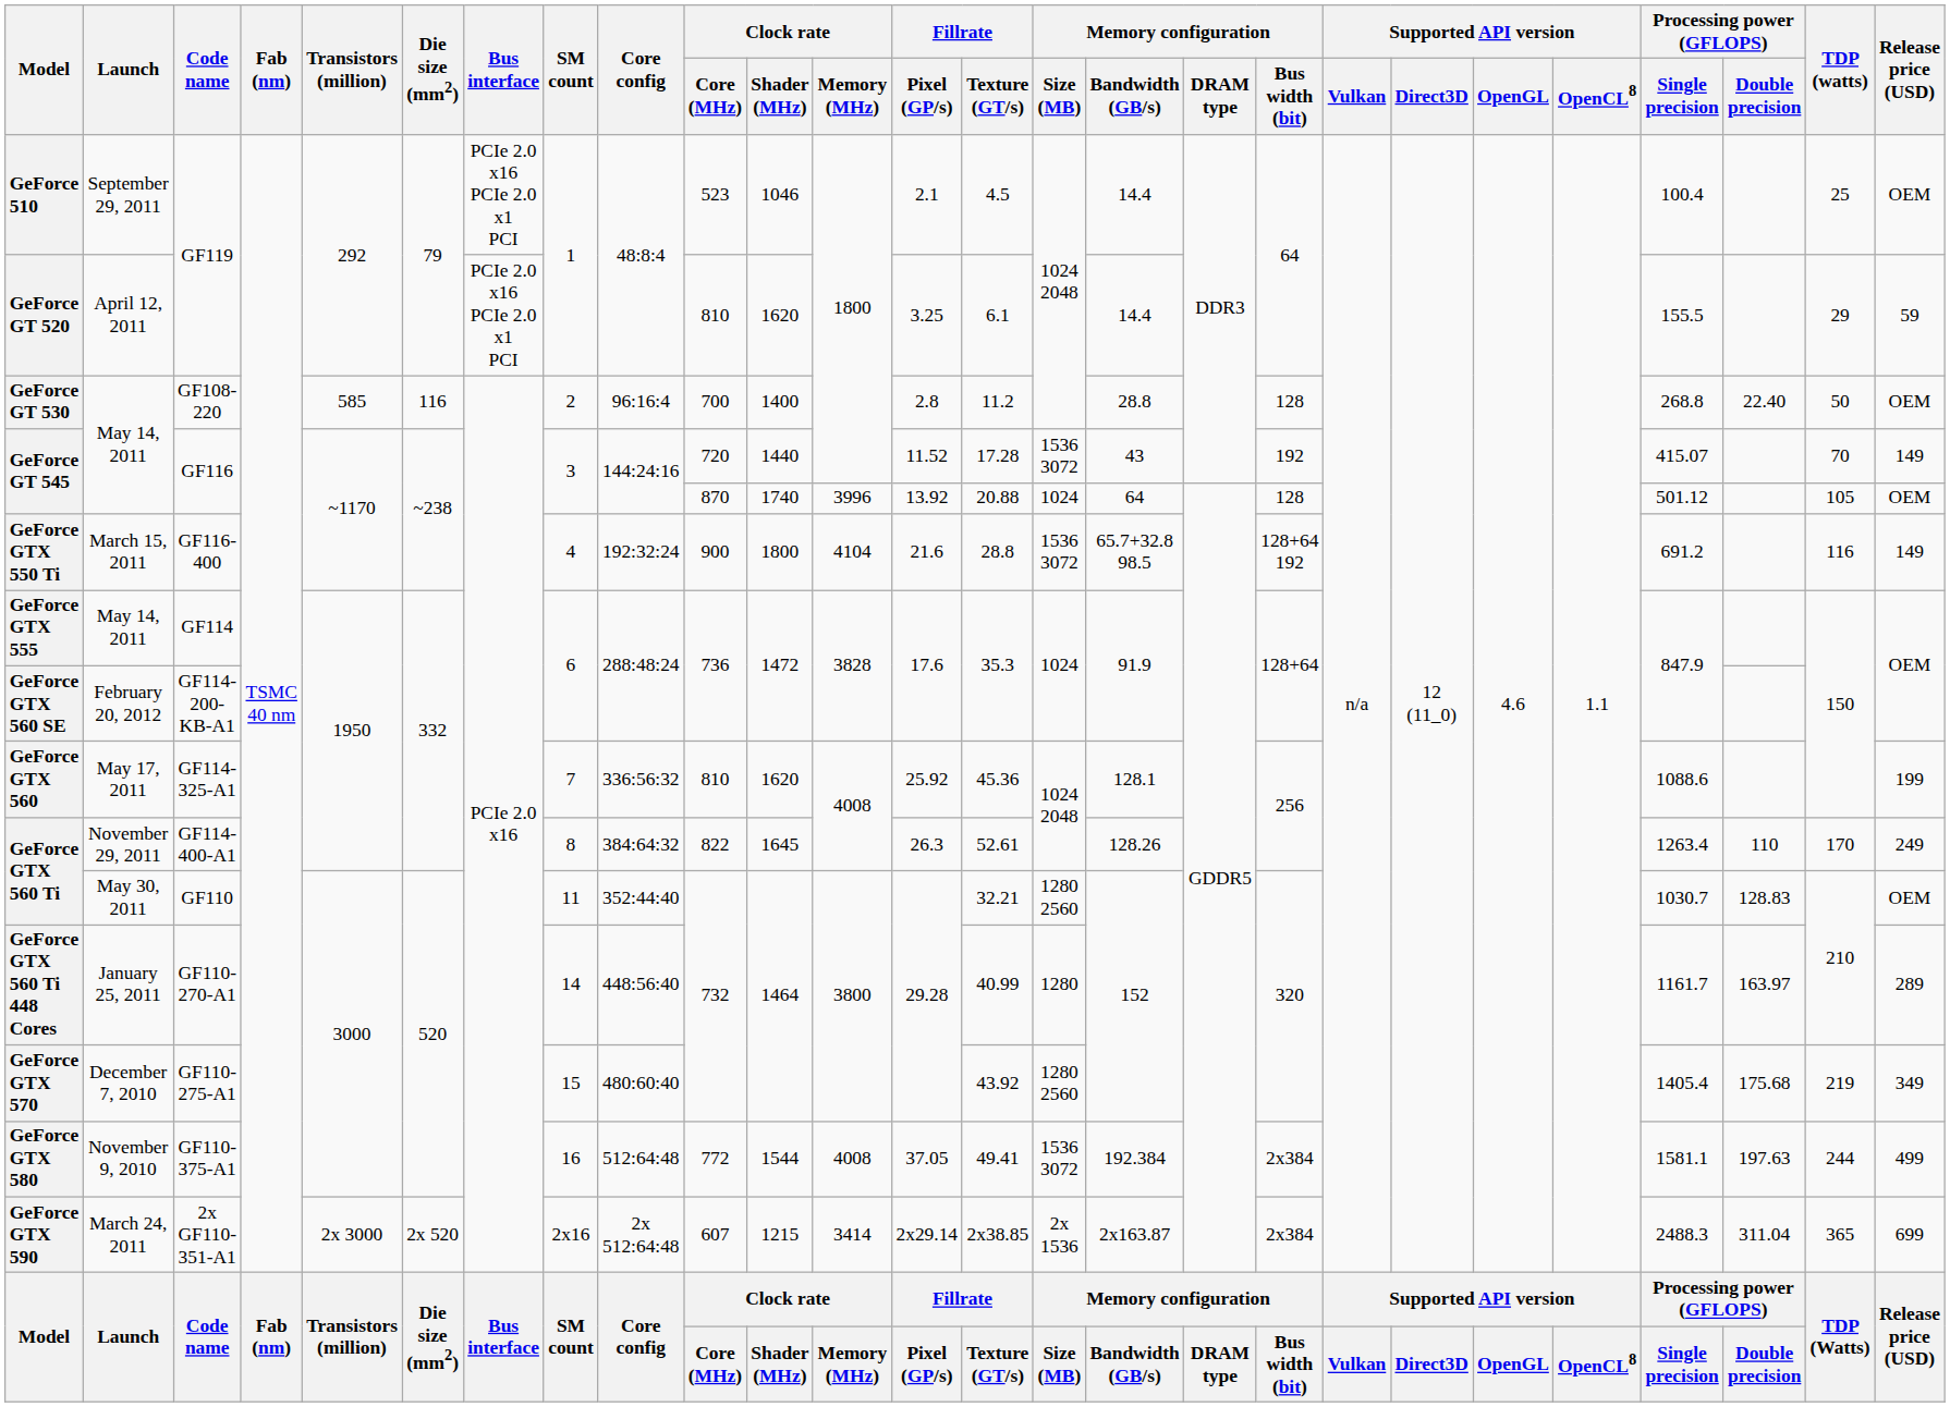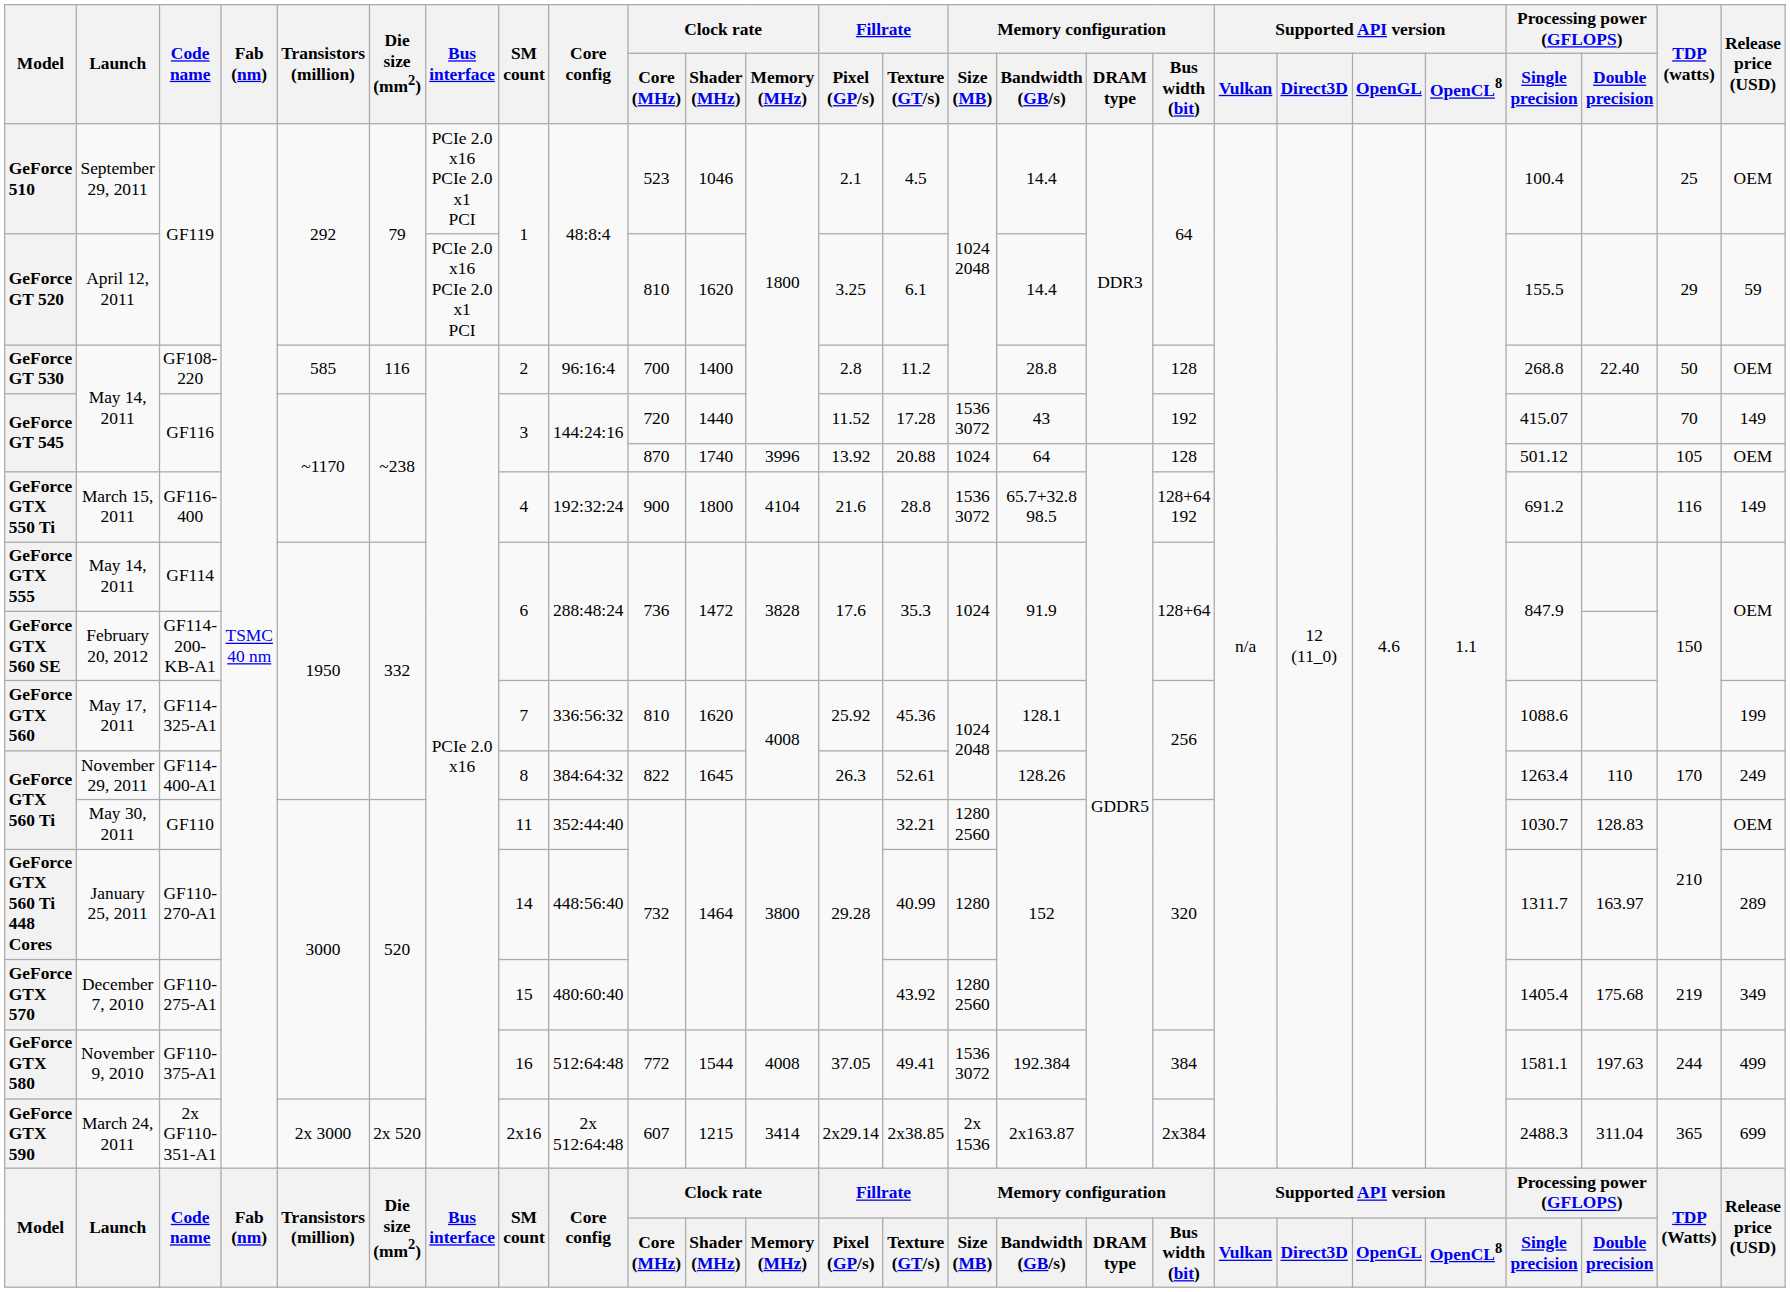GeForce GTX 560 Ti 448 Cores | Processing power (GFLOPS) / Single precision: 1161.7 -> 1311.7
GeForce GTX 580 | Memory configuration / Bus width (bit): 2x384 -> 384
